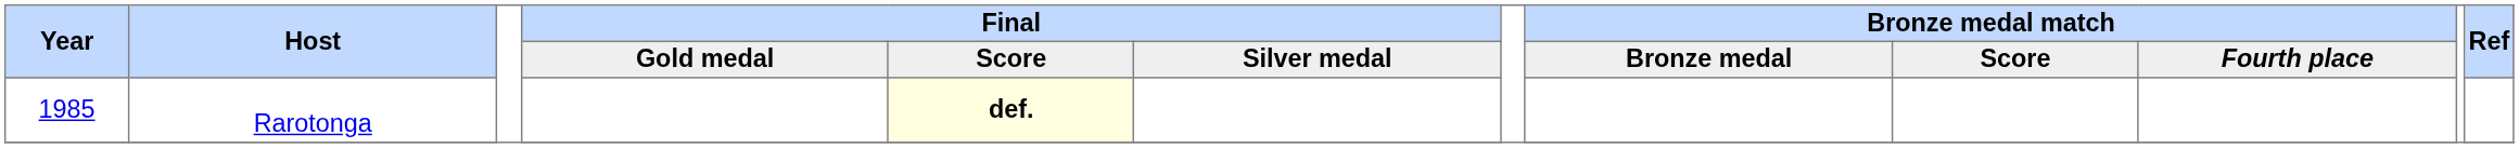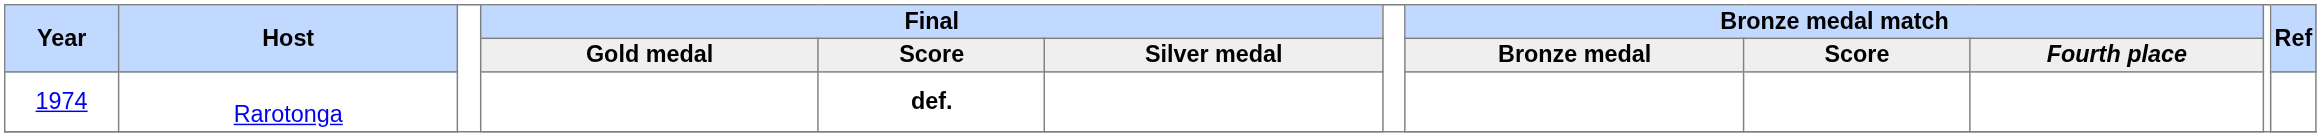Rarotonga | Year: 1985 -> 1974
Rarotonga | Final / Score: lightyellow background -> no background
